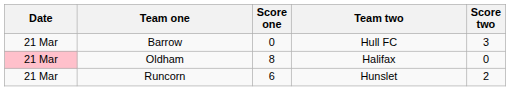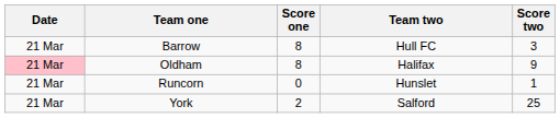Barrow | Score one: 0 -> 8
Oldham | Score two: 0 -> 9
Runcorn | Score one: 6 -> 0
Runcorn | Score two: 2 -> 1
+ row: 21 Mar | York | 2 | Salford | 25
